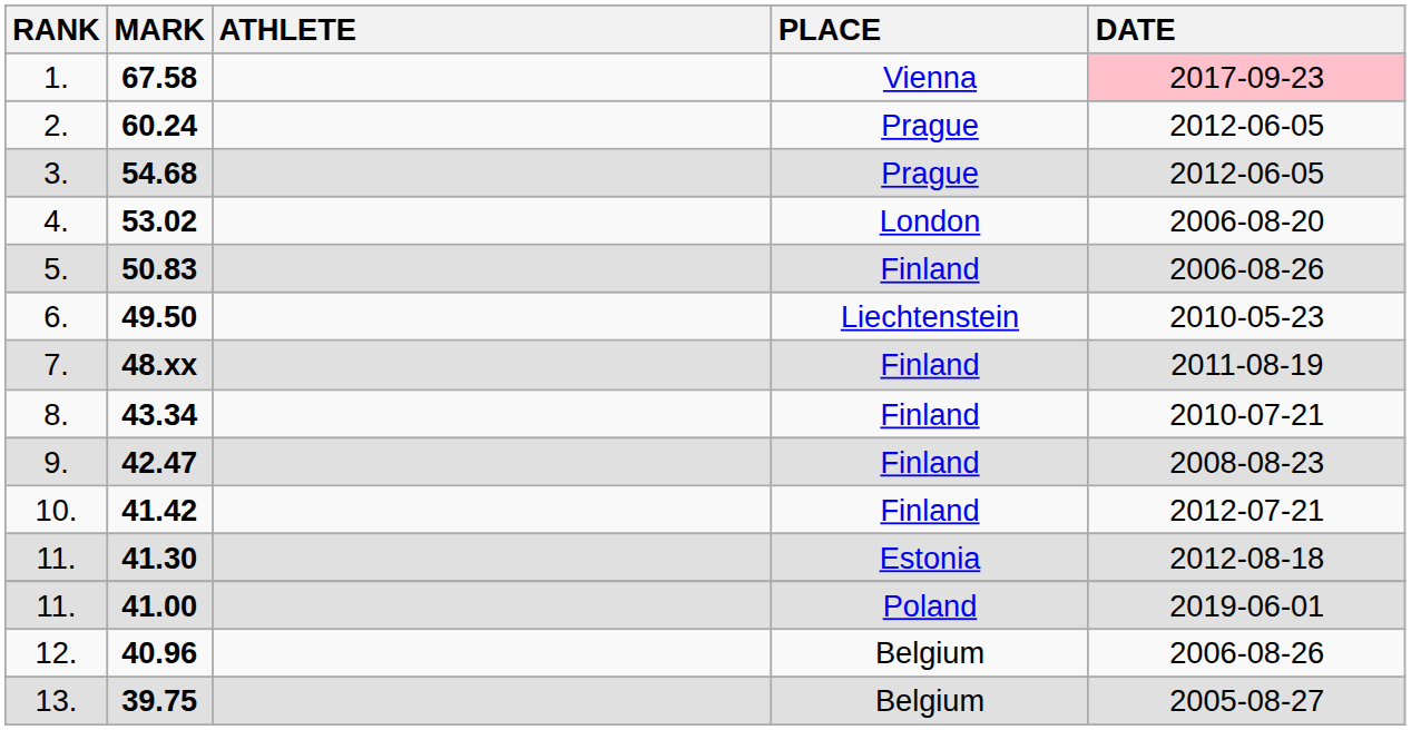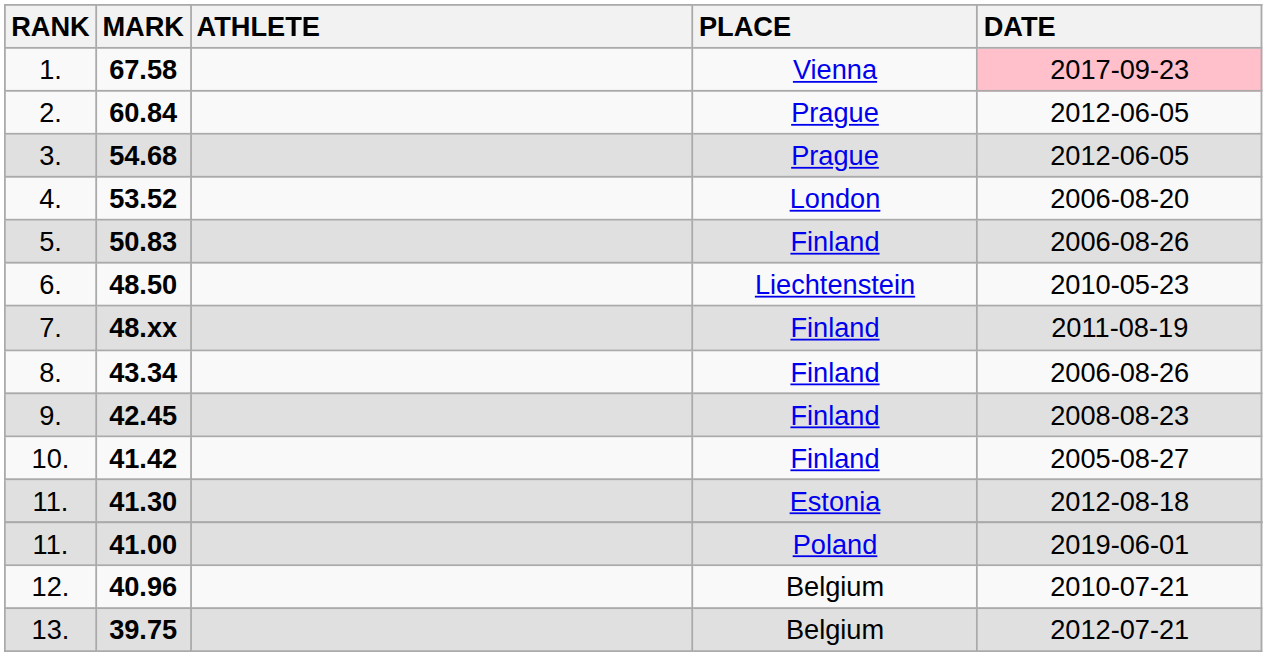2. | MARK: 60.24 -> 60.84
4. | MARK: 53.02 -> 53.52
6. | MARK: 49.50 -> 48.50
8. | DATE: 2010-07-21 -> 2006-08-26
9. | MARK: 42.47 -> 42.45
10. | DATE: 2012-07-21 -> 2005-08-27
12. | DATE: 2006-08-26 -> 2010-07-21
13. | DATE: 2005-08-27 -> 2012-07-21
